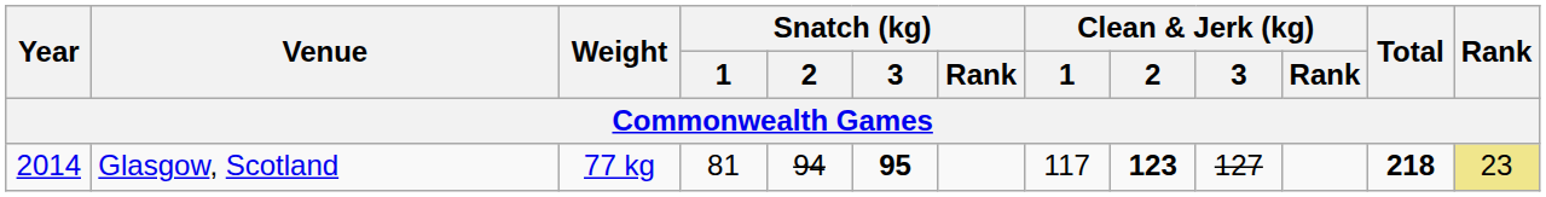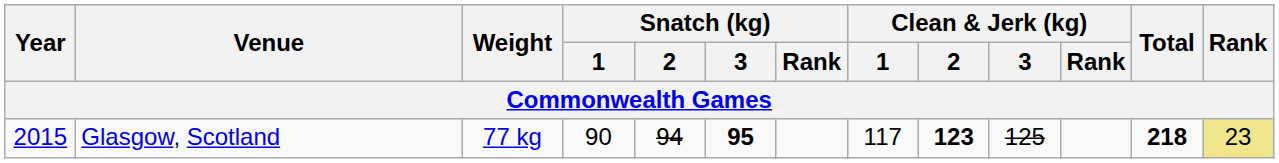Glasgow, Scotland | Year: 2014 -> 2015
Glasgow, Scotland | Snatch (kg) / 1: 81 -> 90
Glasgow, Scotland | Clean & Jerk (kg) / 3: 127 -> 125
